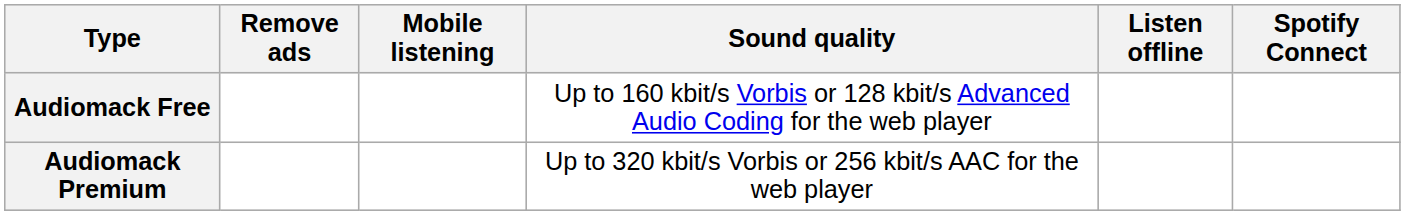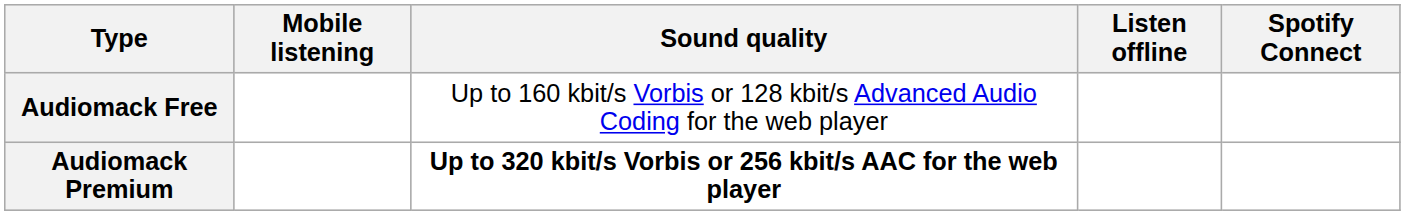- column: Remove ads
Audiomack Premium | Sound quality: normal -> bold
